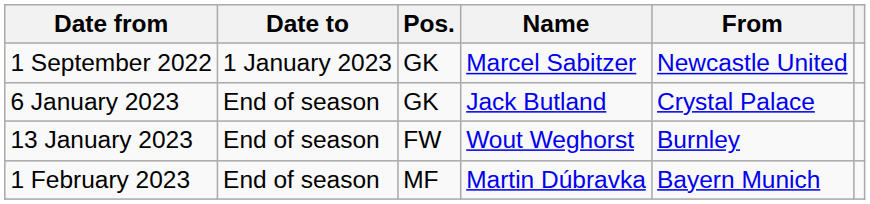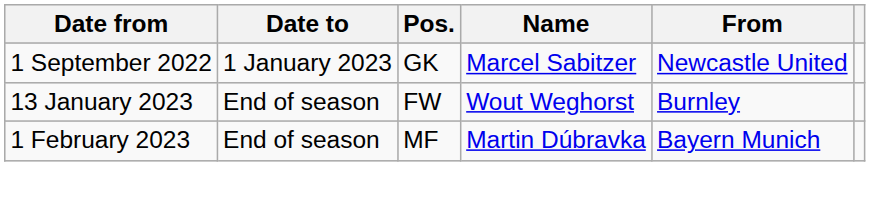- row: 6 January 2023 | End of season | GK | Jack Butland | Crystal Palace
